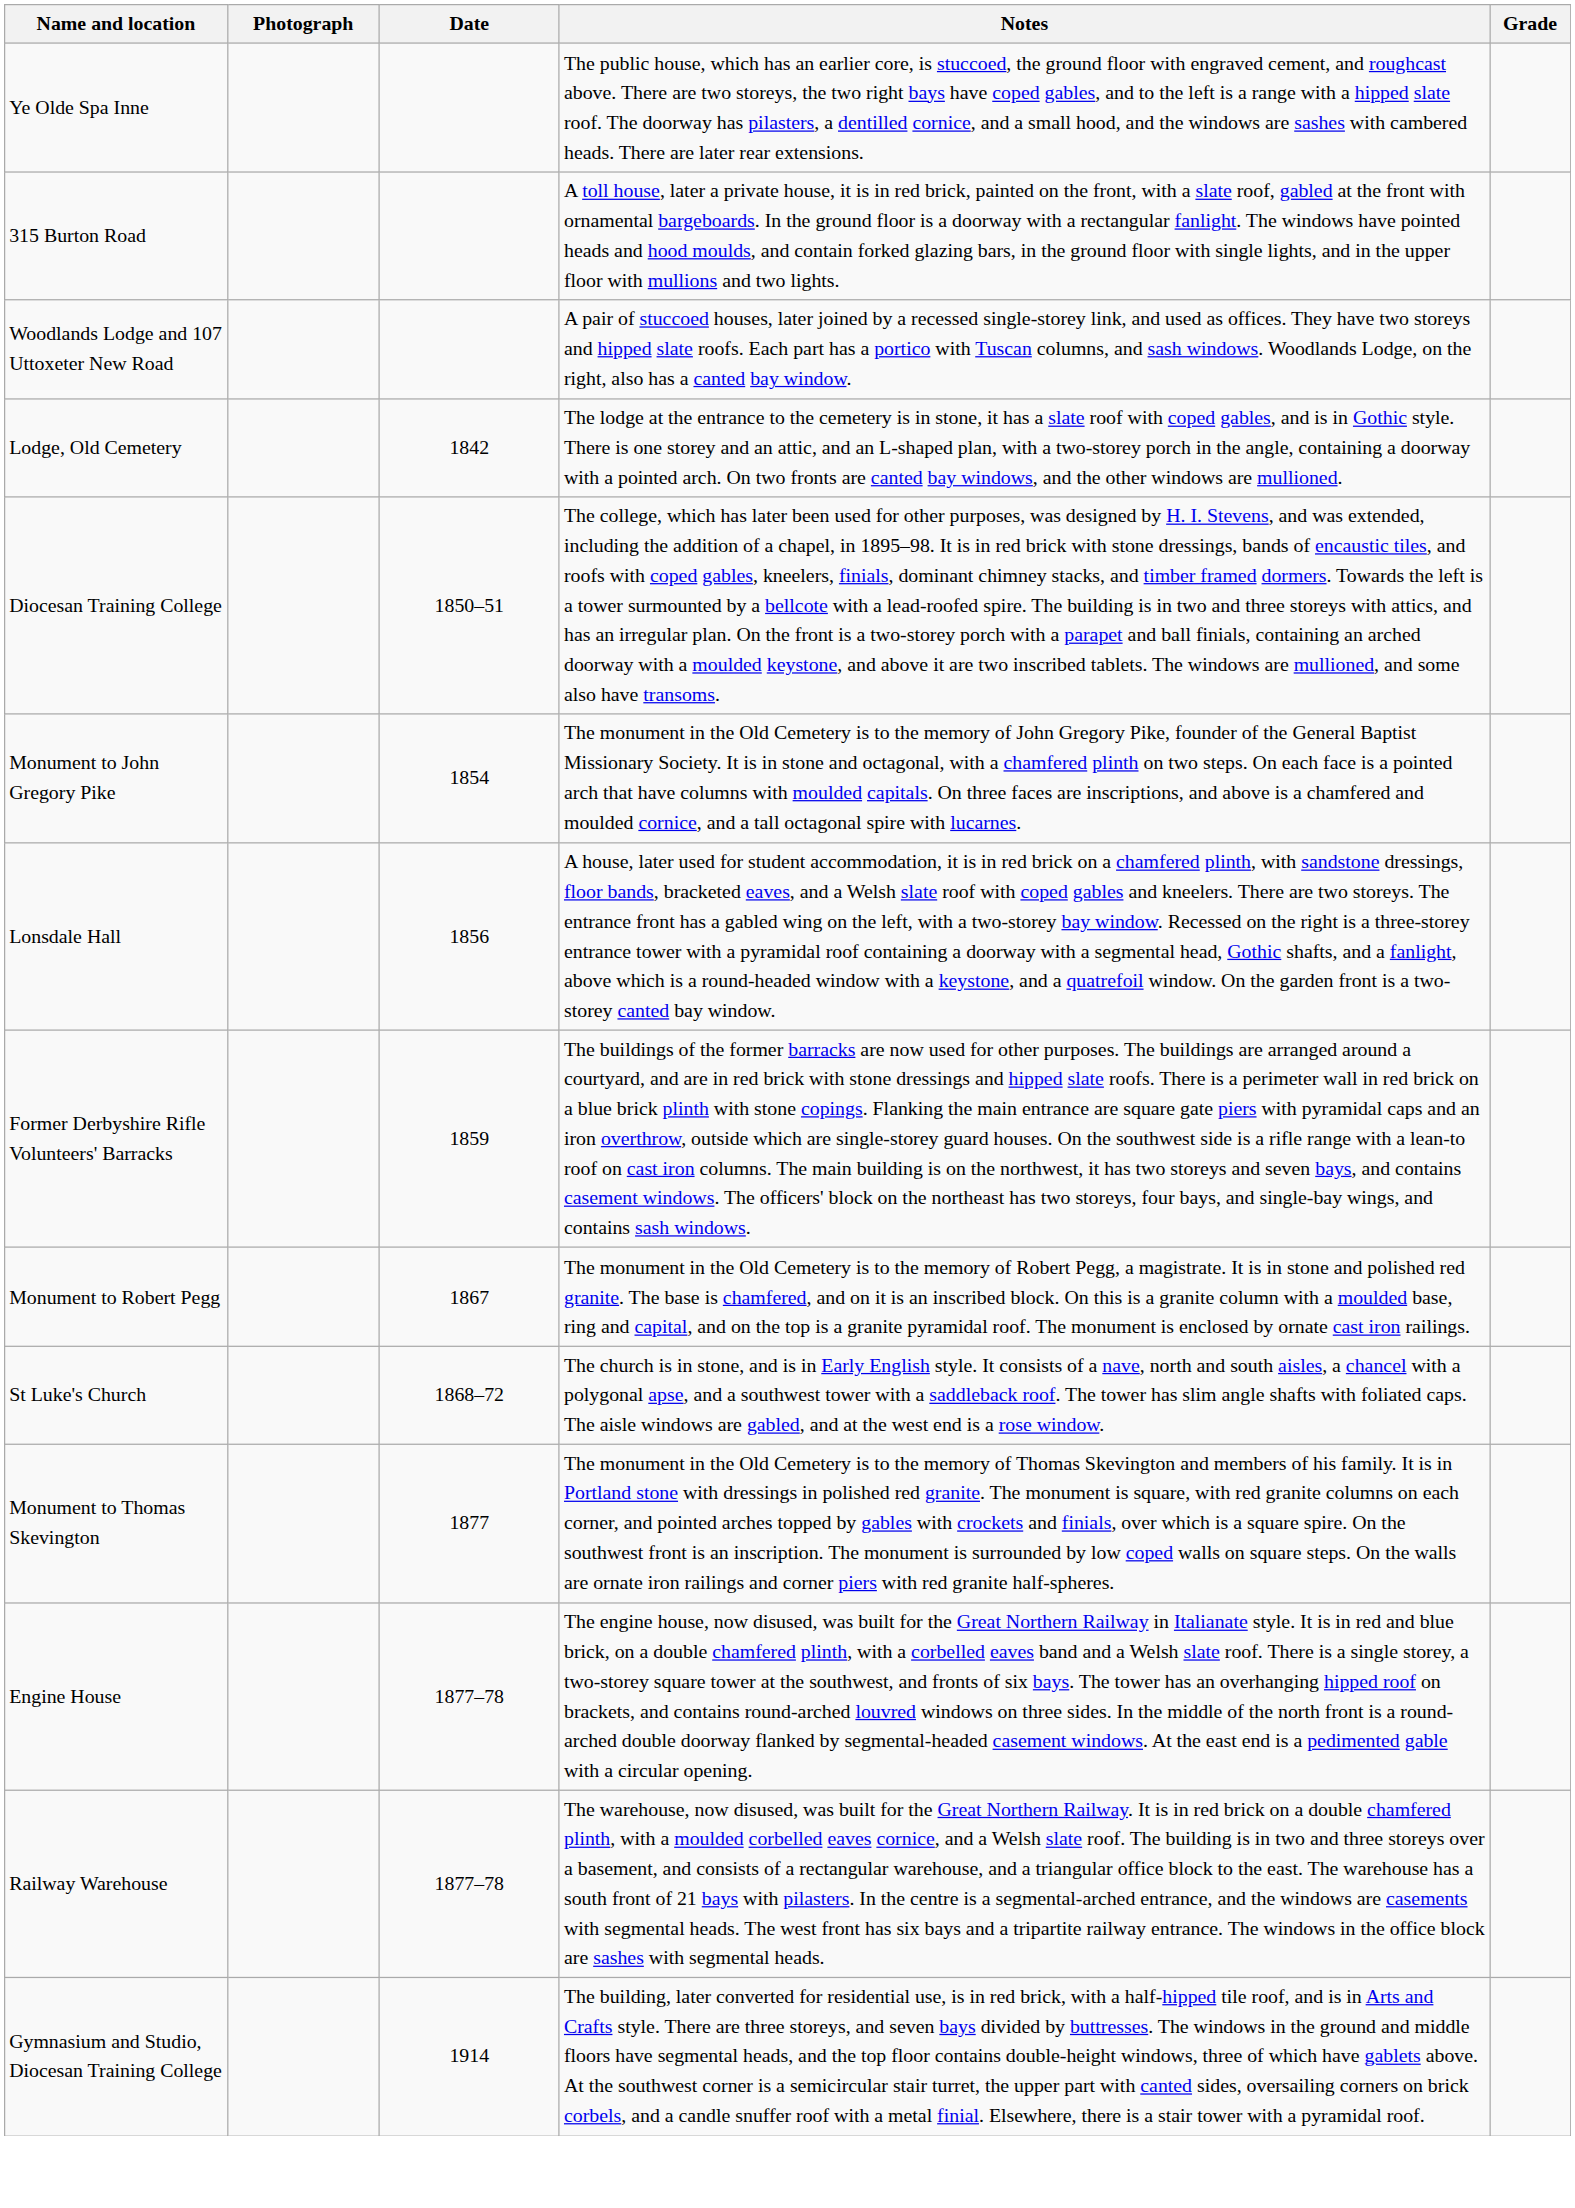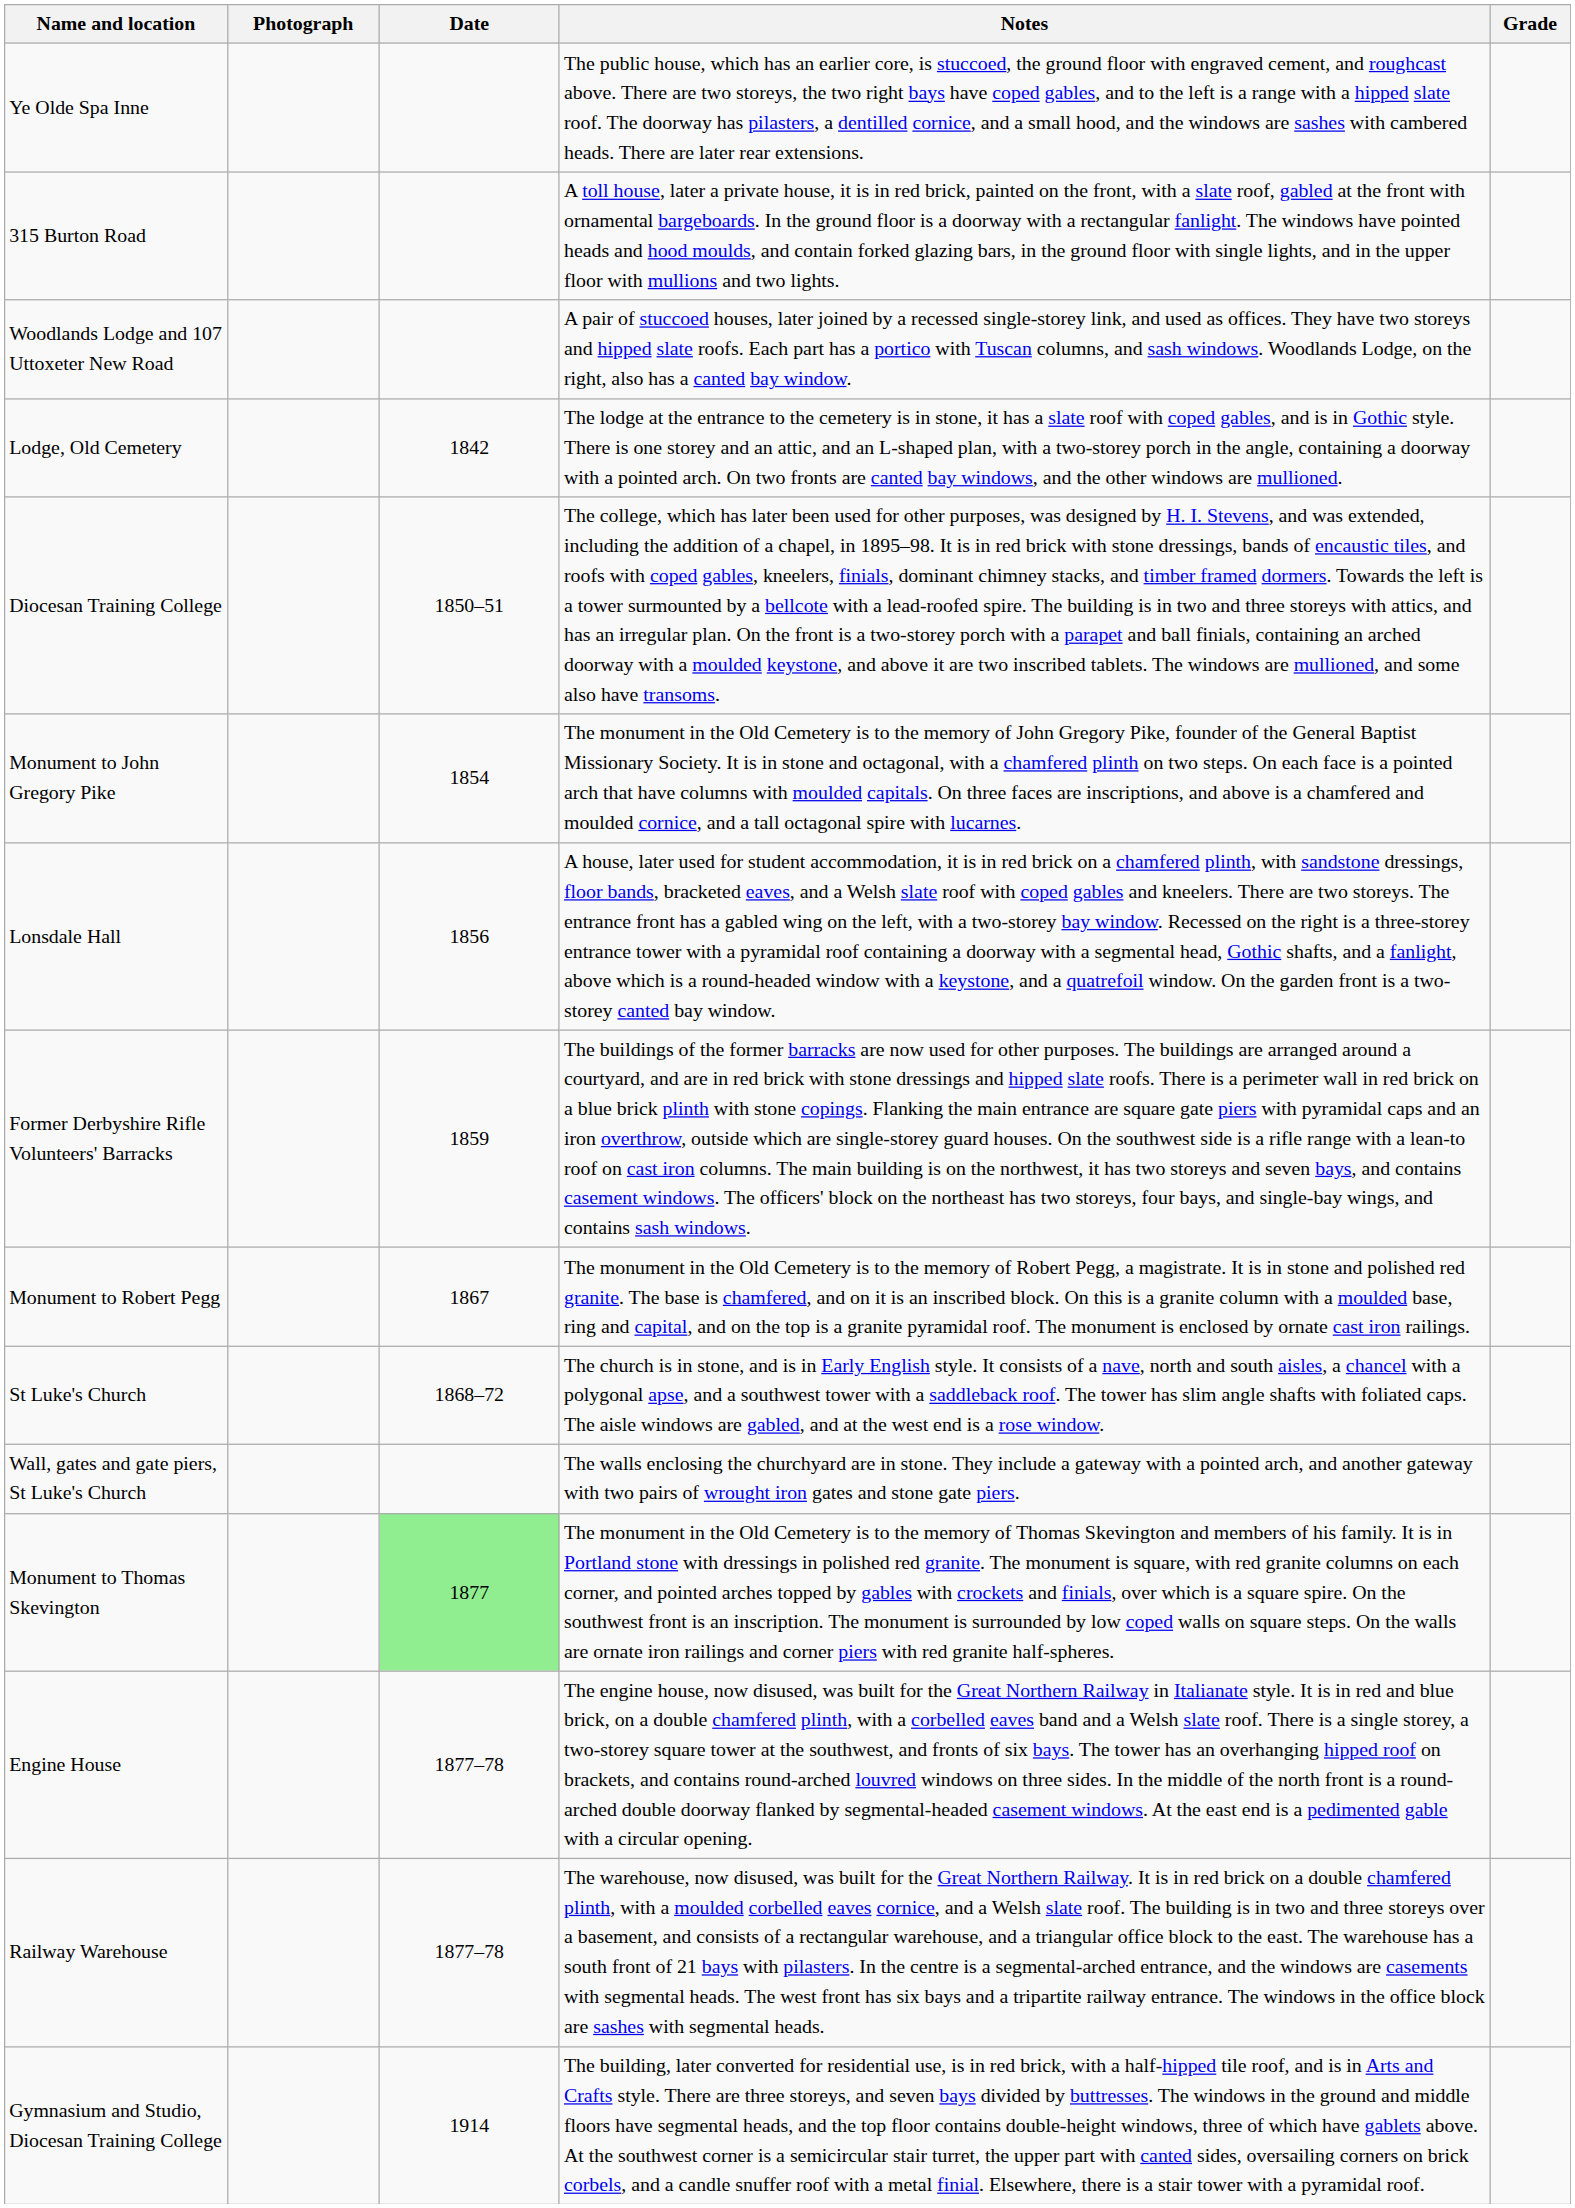+ row: Wall, gates and gate piers, St Luke's Church | The walls enclosing the churchyard are in stone. They include a gateway with a pointed arch, and another gateway with two pairs of wrought iron gates and stone gate piers.
Monument to Thomas Skevington | Date: no background -> lightgreen background
